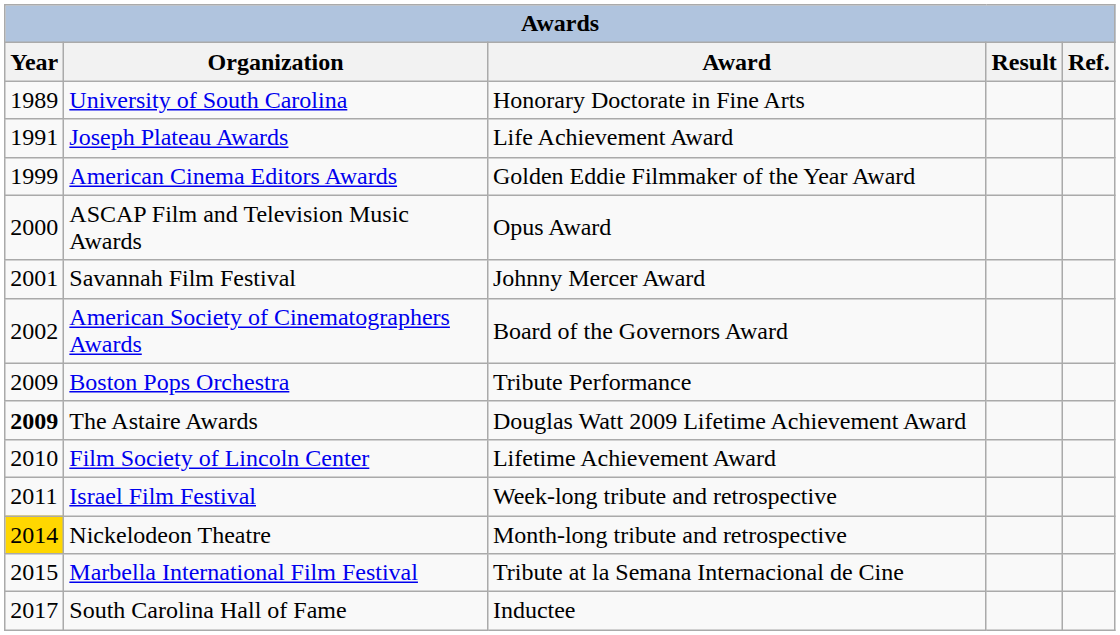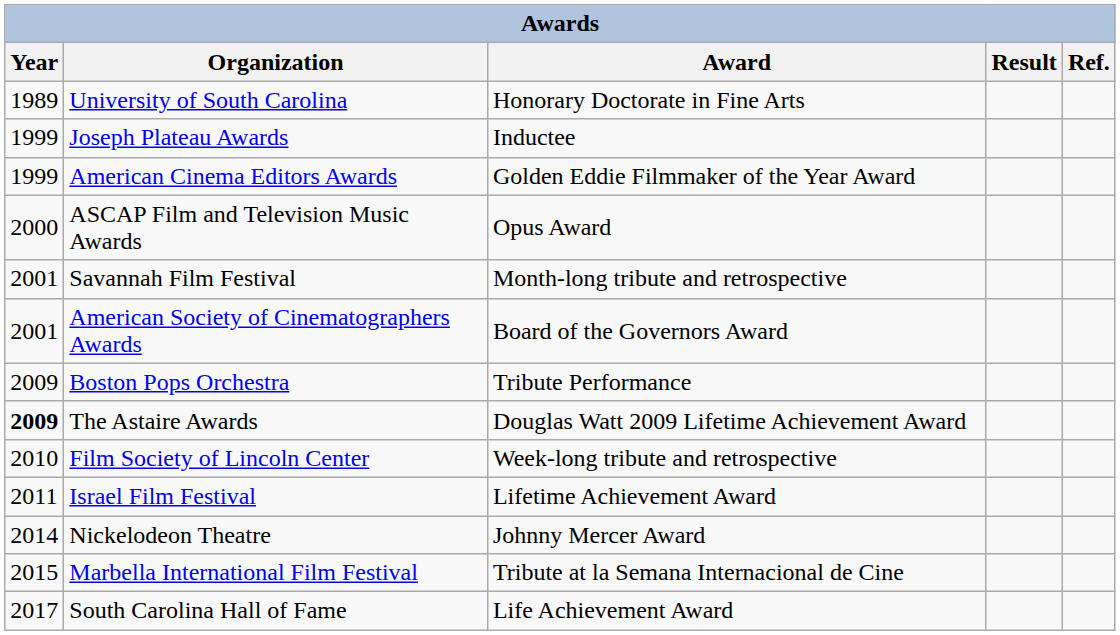Joseph Plateau Awards | Year: 1991 -> 1999
Joseph Plateau Awards | Award: Life Achievement Award -> Inductee
Savannah Film Festival | Award: Johnny Mercer Award -> Month-long tribute and retrospective
American Society of Cinematographers Awards | Year: 2002 -> 2001
Film Society of Lincoln Center | Award: Lifetime Achievement Award -> Week-long tribute and retrospective
Israel Film Festival | Award: Week-long tribute and retrospective -> Lifetime Achievement Award
Nickelodeon Theatre | Year: gold background -> no background
Nickelodeon Theatre | Award: Month-long tribute and retrospective -> Johnny Mercer Award
South Carolina Hall of Fame | Award: Inductee -> Life Achievement Award
